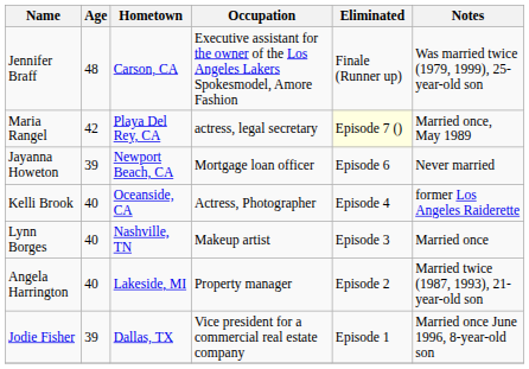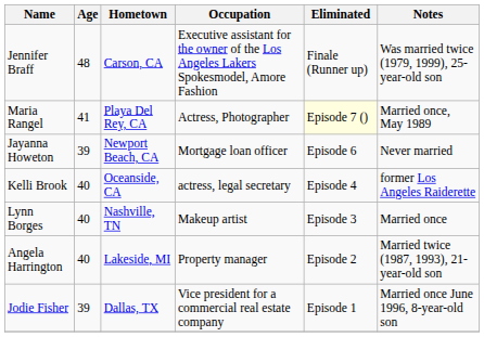Maria Rangel | Age: 42 -> 41
Maria Rangel | Occupation: actress, legal secretary -> Actress, Photographer
Kelli Brook | Occupation: Actress, Photographer -> actress, legal secretary
